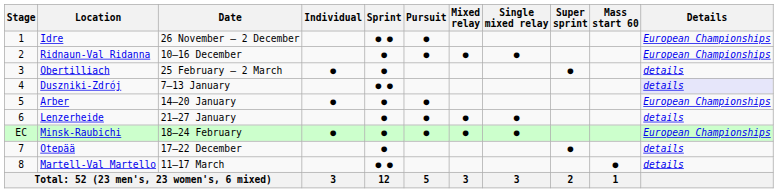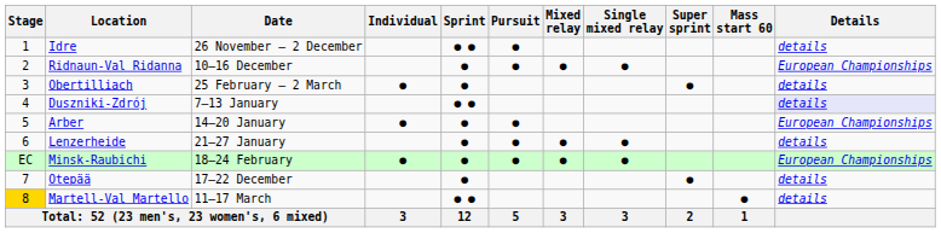Idre | Details: European Championships -> details
Martell-Val Martello | Stage: no background -> gold background
